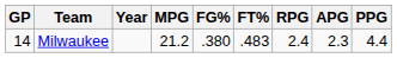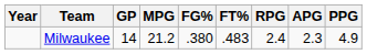columns swapped: Year <-> GP
Milwaukee | PPG: 4.4 -> 4.9
